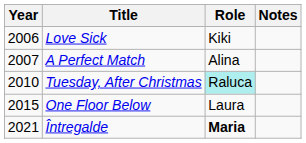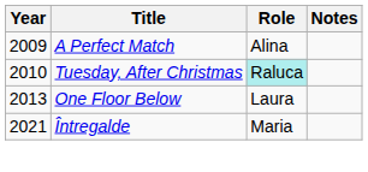- row: 2006 | Love Sick | Kiki
A Perfect Match | Year: 2007 -> 2009
One Floor Below | Year: 2015 -> 2013
Întregalde | Role: bold -> normal
